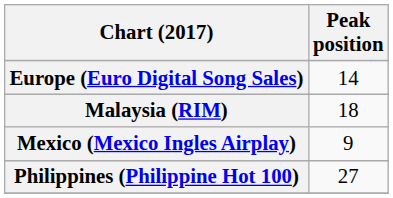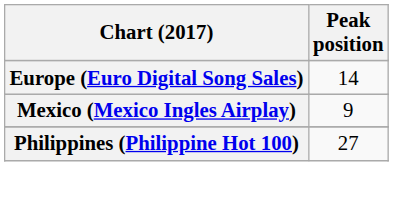- row: Malaysia (RIM) | 18
